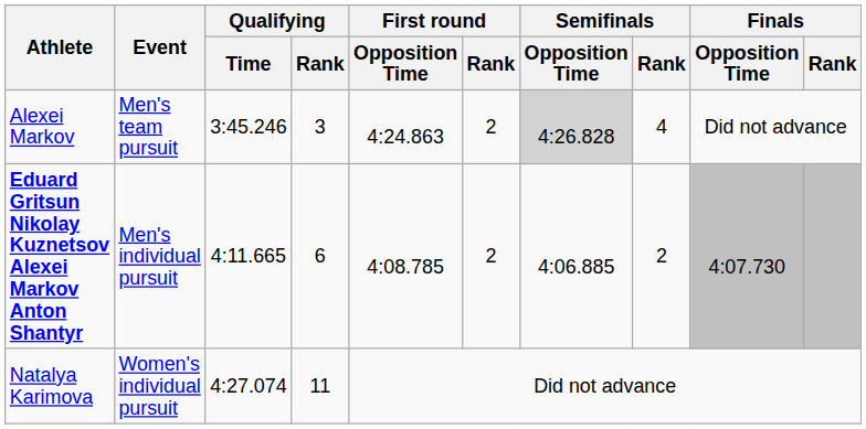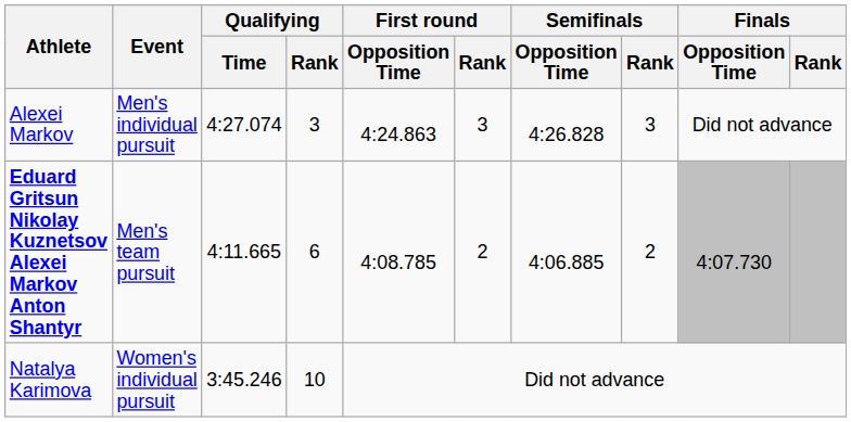Alexei Markov | Event: Men's team pursuit -> Men's individual pursuit
Alexei Markov | Qualifying / Time: 3:45.246 -> 4:27.074
Alexei Markov | First round / Rank: 2 -> 3
Alexei Markov | Semifinals / Opposition Time: lightgrey background -> no background
Alexei Markov | Semifinals / Rank: 4 -> 3
Eduard Gritsun Nikolay Kuznetsov Alexei Markov Anton Shantyr | Event: Men's individual pursuit -> Men's team pursuit
Natalya Karimova | Qualifying / Time: 4:27.074 -> 3:45.246
Natalya Karimova | Qualifying / Rank: 11 -> 10
